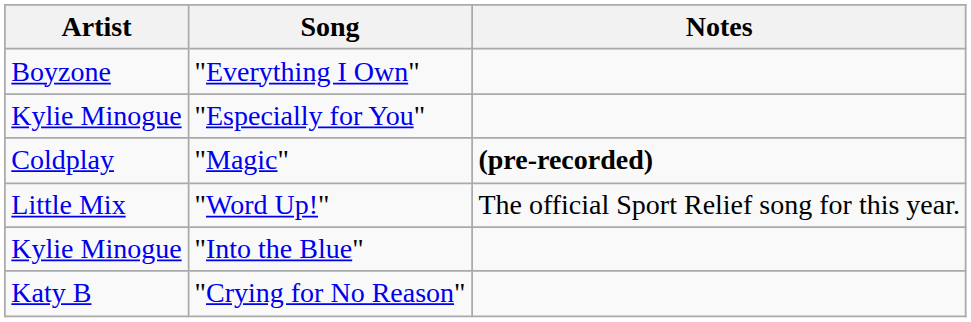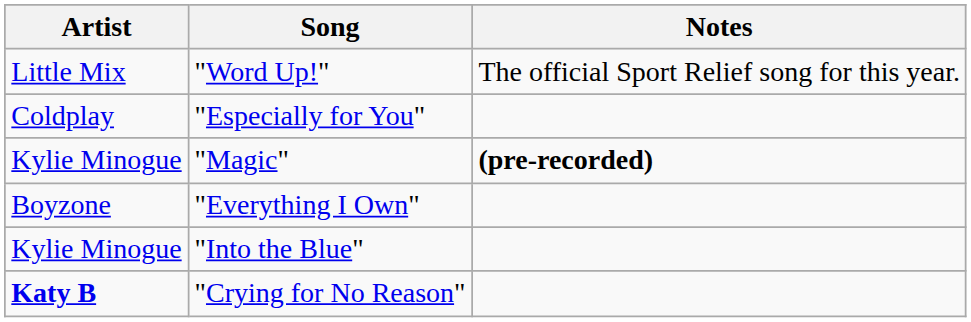rows swapped: "Word Up!" <-> "Everything I Own"
"Especially for You" | Artist: Kylie Minogue -> Coldplay
"Magic" | Artist: Coldplay -> Kylie Minogue
"Crying for No Reason" | Artist: normal -> bold
